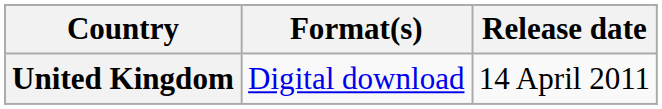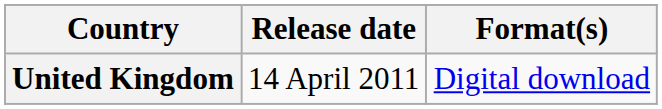columns swapped: Release date <-> Format(s)
